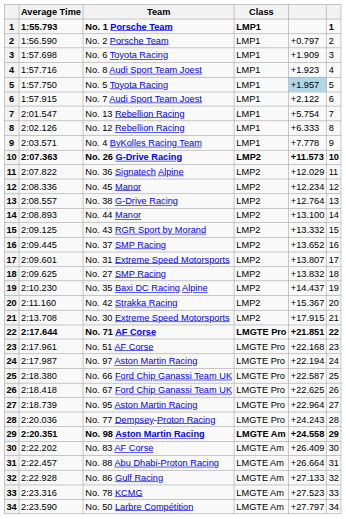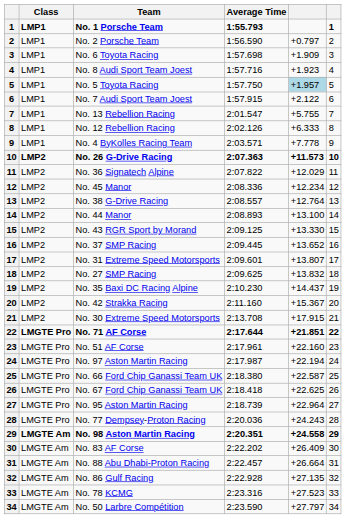columns swapped: Class <-> Average Time
No. 13 Rebellion Racing | column 5: +5.754 -> +5.755
No. 43 RGR Sport by Morand | column 5: +13.332 -> +13.330
No. 51 AF Corse | column 5: +22.168 -> +22.160
No. 86 Gulf Racing | column 5: +27.133 -> +27.135
